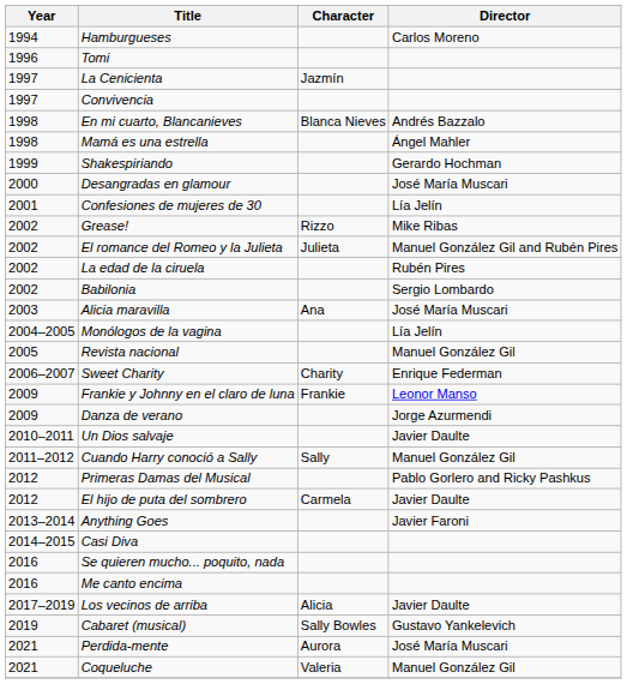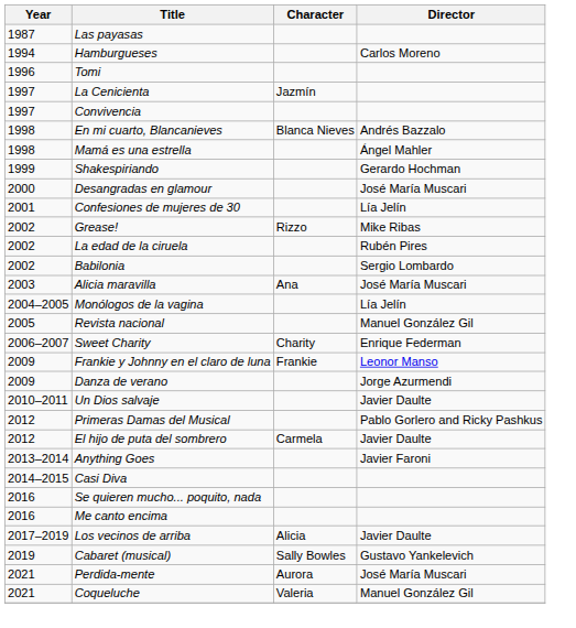+ row: 1987 | Las payasas
- row: 2002 | El romance del Romeo y la Julieta | Julieta | Manuel González Gil and Rubén Pires
- row: 2011–2012 | Cuando Harry conoció a Sally | Sally | Manuel González Gil
